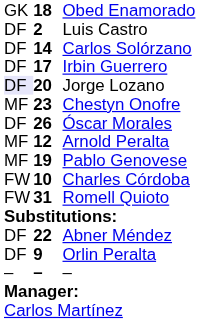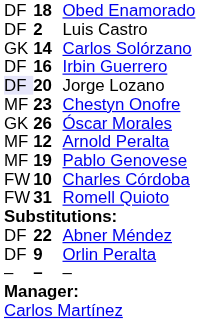Obed Enamorado | column 1: GK -> DF
Carlos Solórzano | column 1: DF -> GK
Irbin Guerrero | column 2: 17 -> 16
Óscar Morales | column 1: DF -> GK
